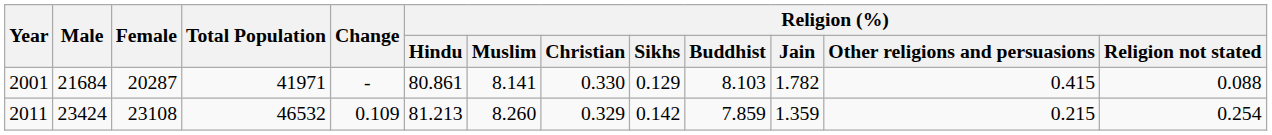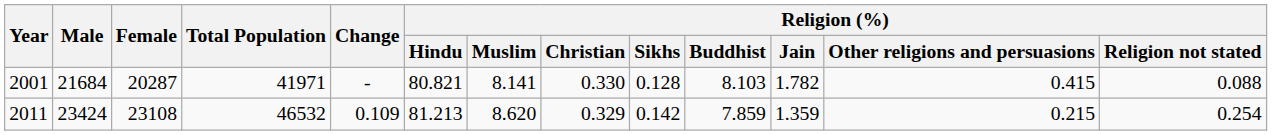2001 | Religion (%) / Hindu: 80.861 -> 80.821
2001 | Religion (%) / Sikhs: 0.129 -> 0.128
2011 | Religion (%) / Muslim: 8.260 -> 8.620
